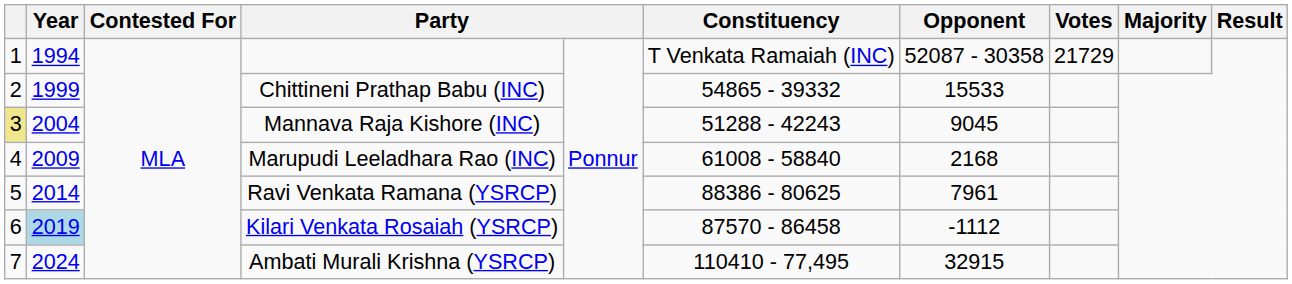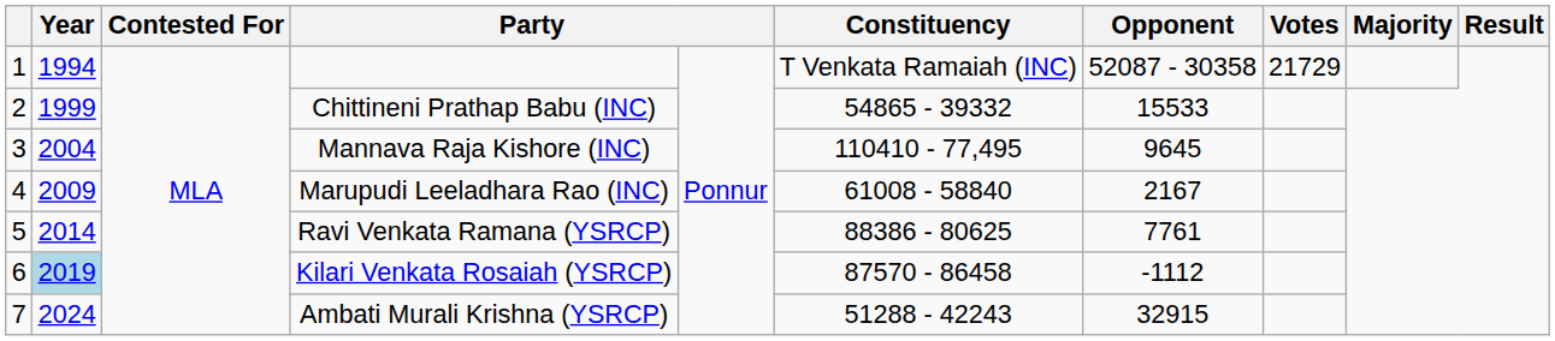Mannava Raja Kishore (INC) | column 1: khaki background -> no background
Mannava Raja Kishore (INC) | Constituency: 51288 - 42243 -> 110410 - 77,495
Mannava Raja Kishore (INC) | Opponent: 9045 -> 9645
Marupudi Leeladhara Rao (INC) | Opponent: 2168 -> 2167
Ravi Venkata Ramana (YSRCP) | Opponent: 7961 -> 7761
Ambati Murali Krishna (YSRCP) | Constituency: 110410 - 77,495 -> 51288 - 42243
